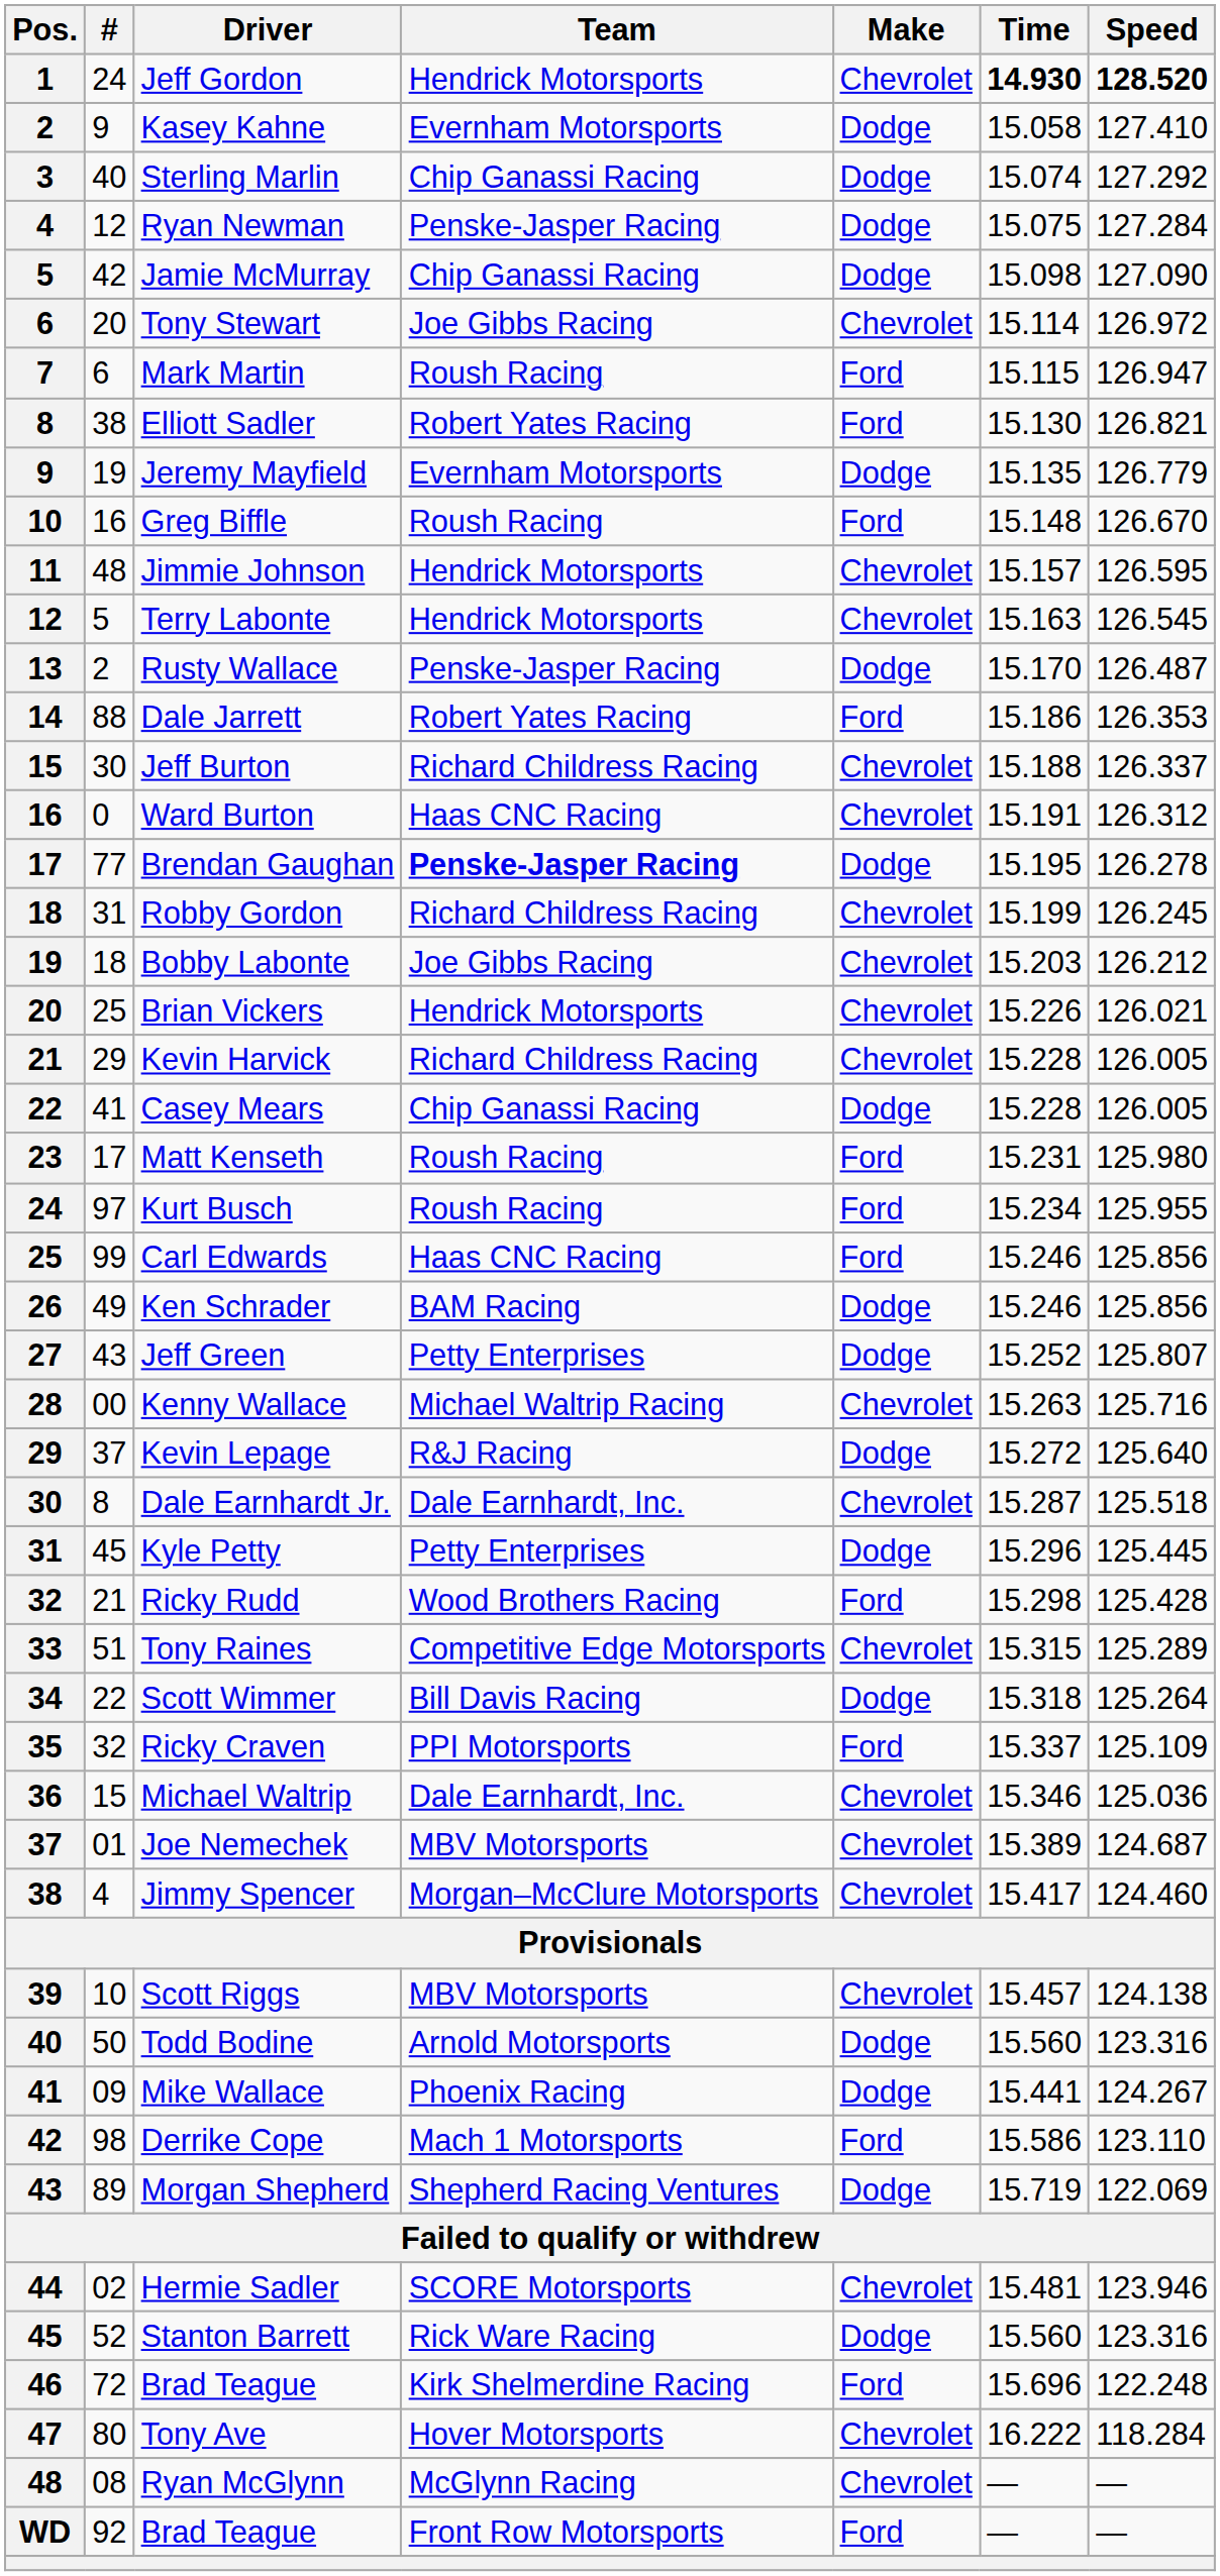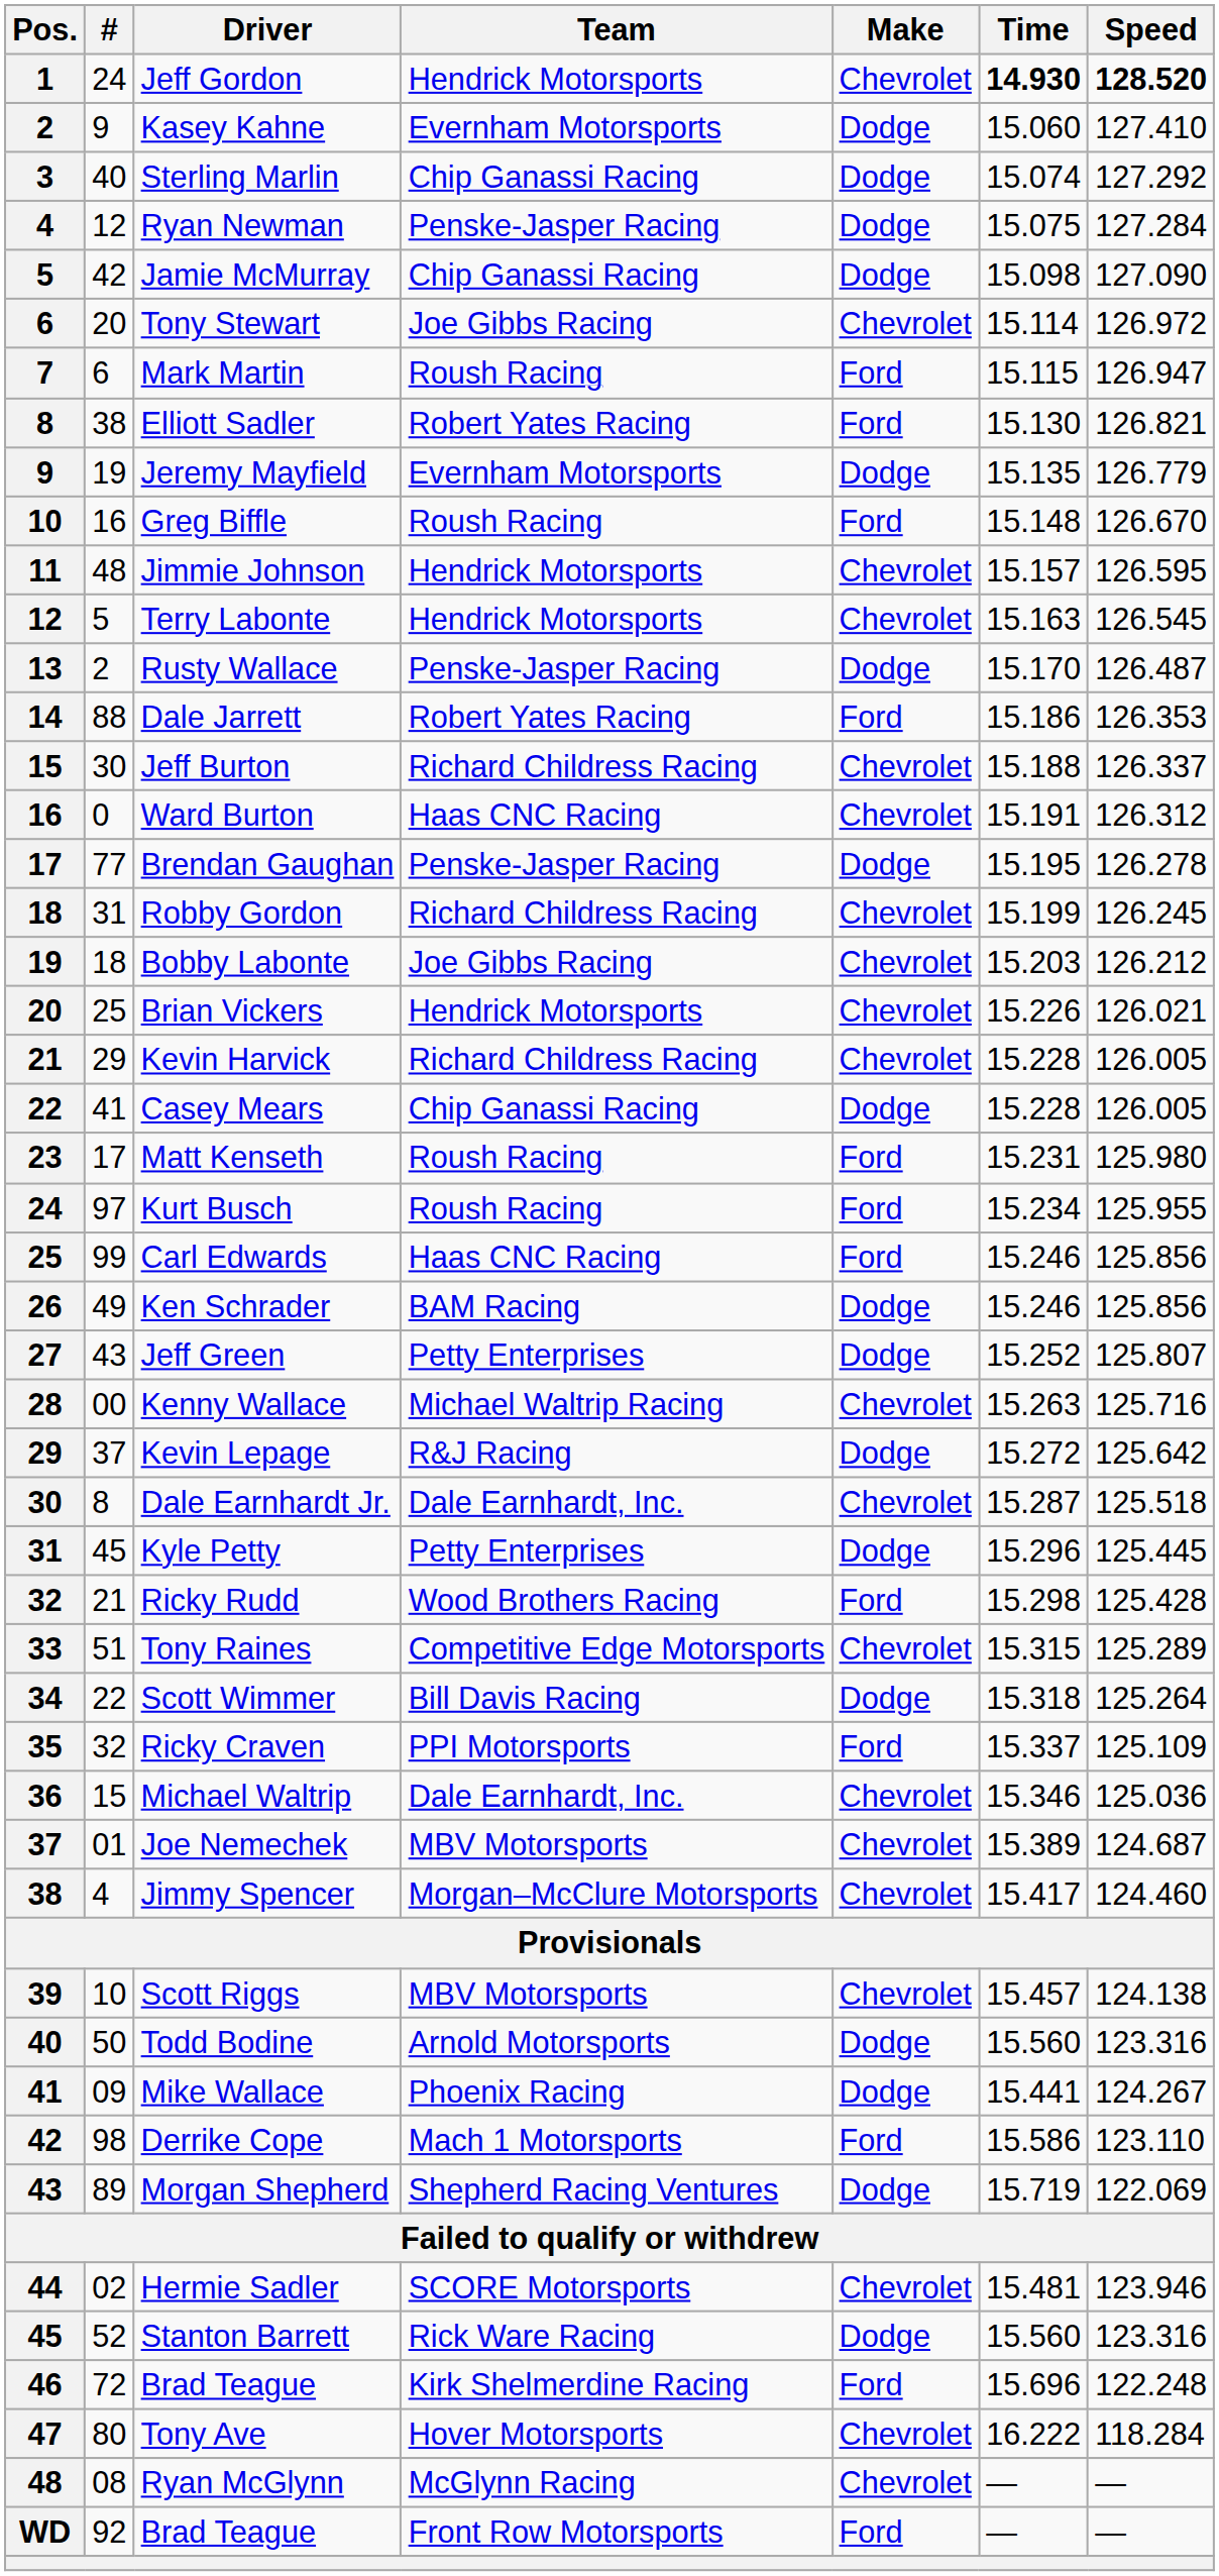Kasey Kahne | Time: 15.058 -> 15.060
Brendan Gaughan | Team: bold -> normal
Kevin Lepage | Speed: 125.640 -> 125.642
